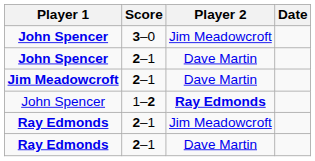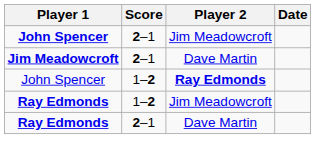John Spencer / Jim Meadowcroft | Score: 3–0 -> 2–1
- row: John Spencer | 2–1 | Dave Martin
Ray Edmonds / Jim Meadowcroft | Score: 2–1 -> 1–2
